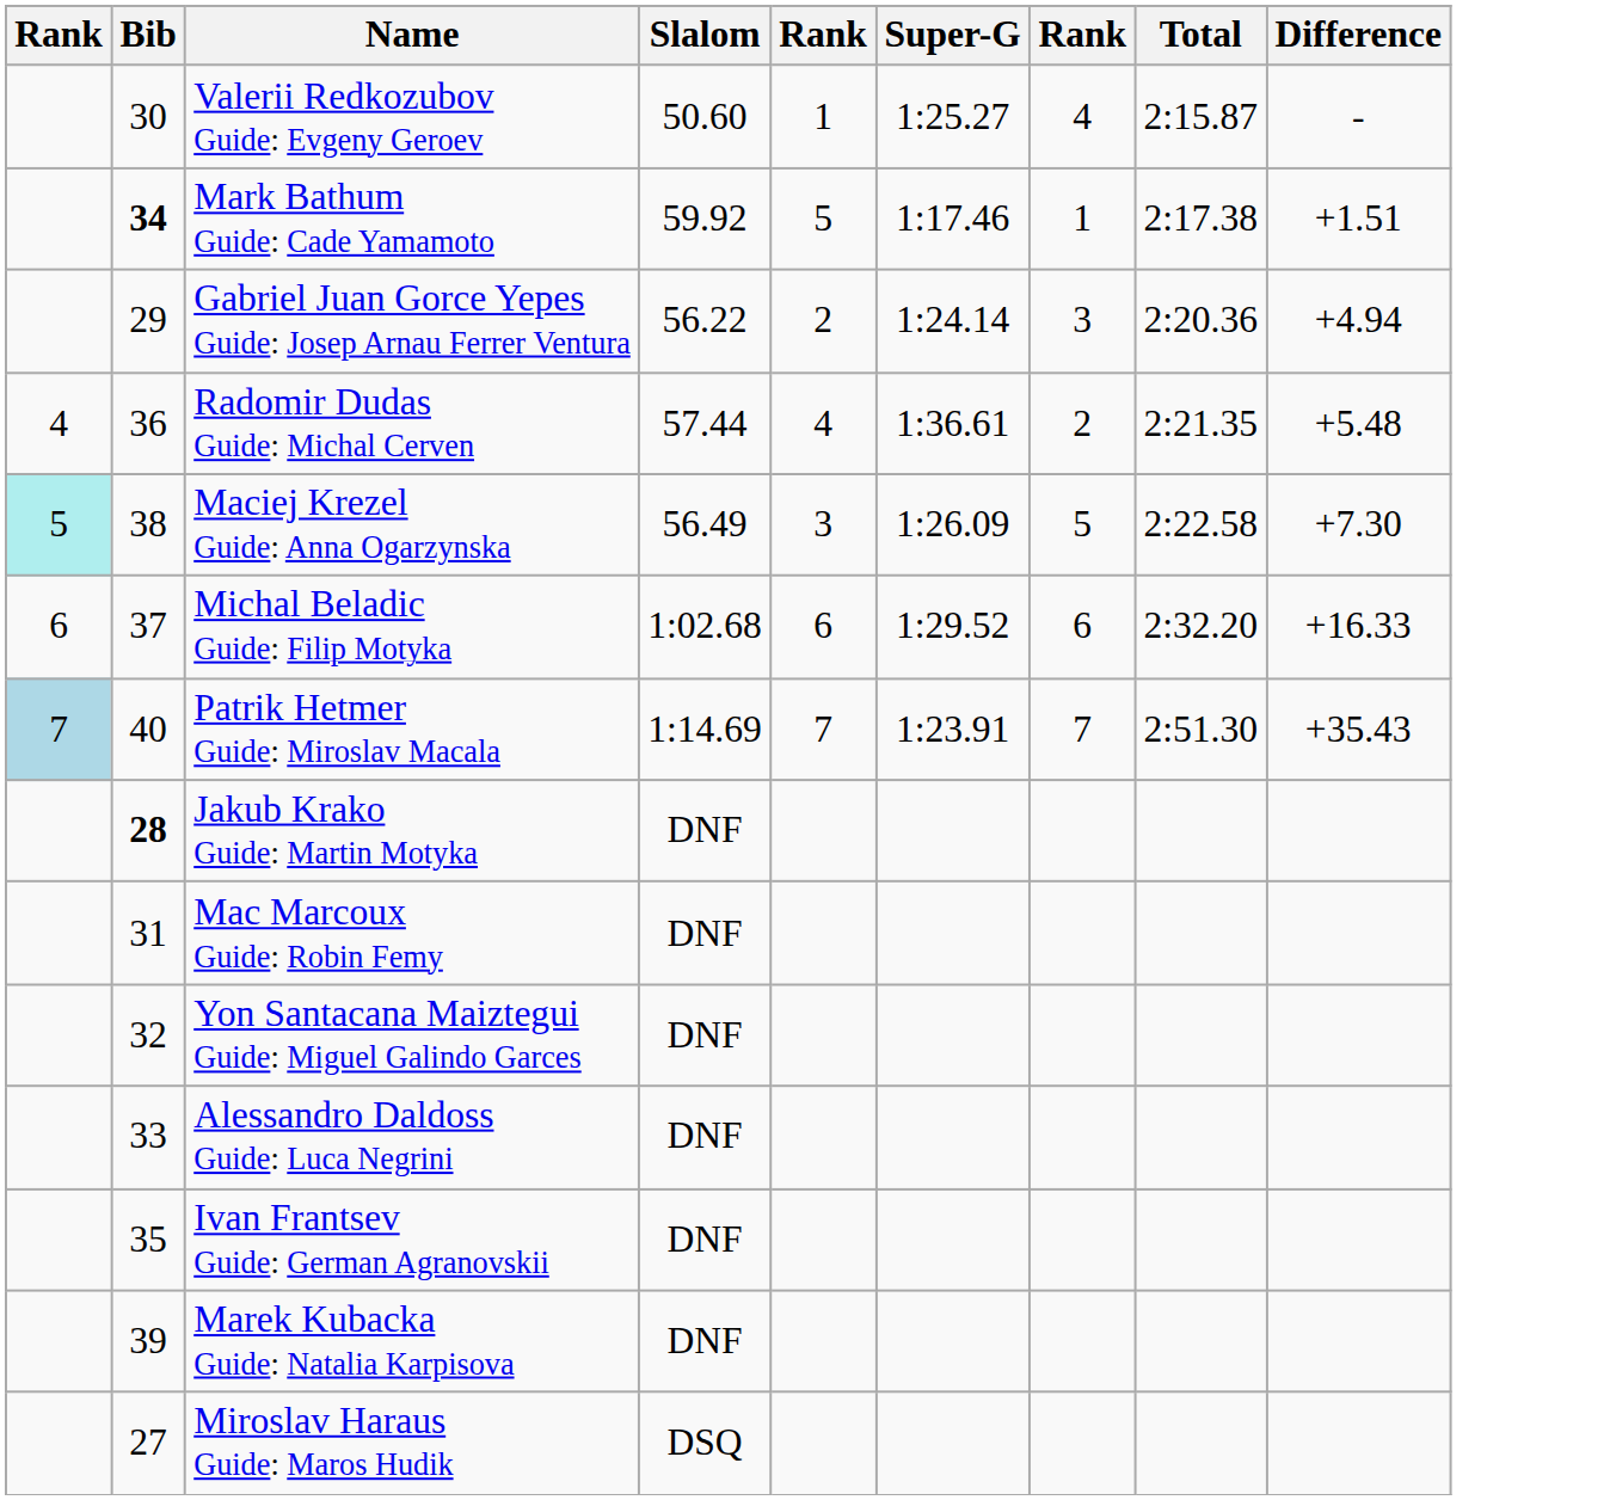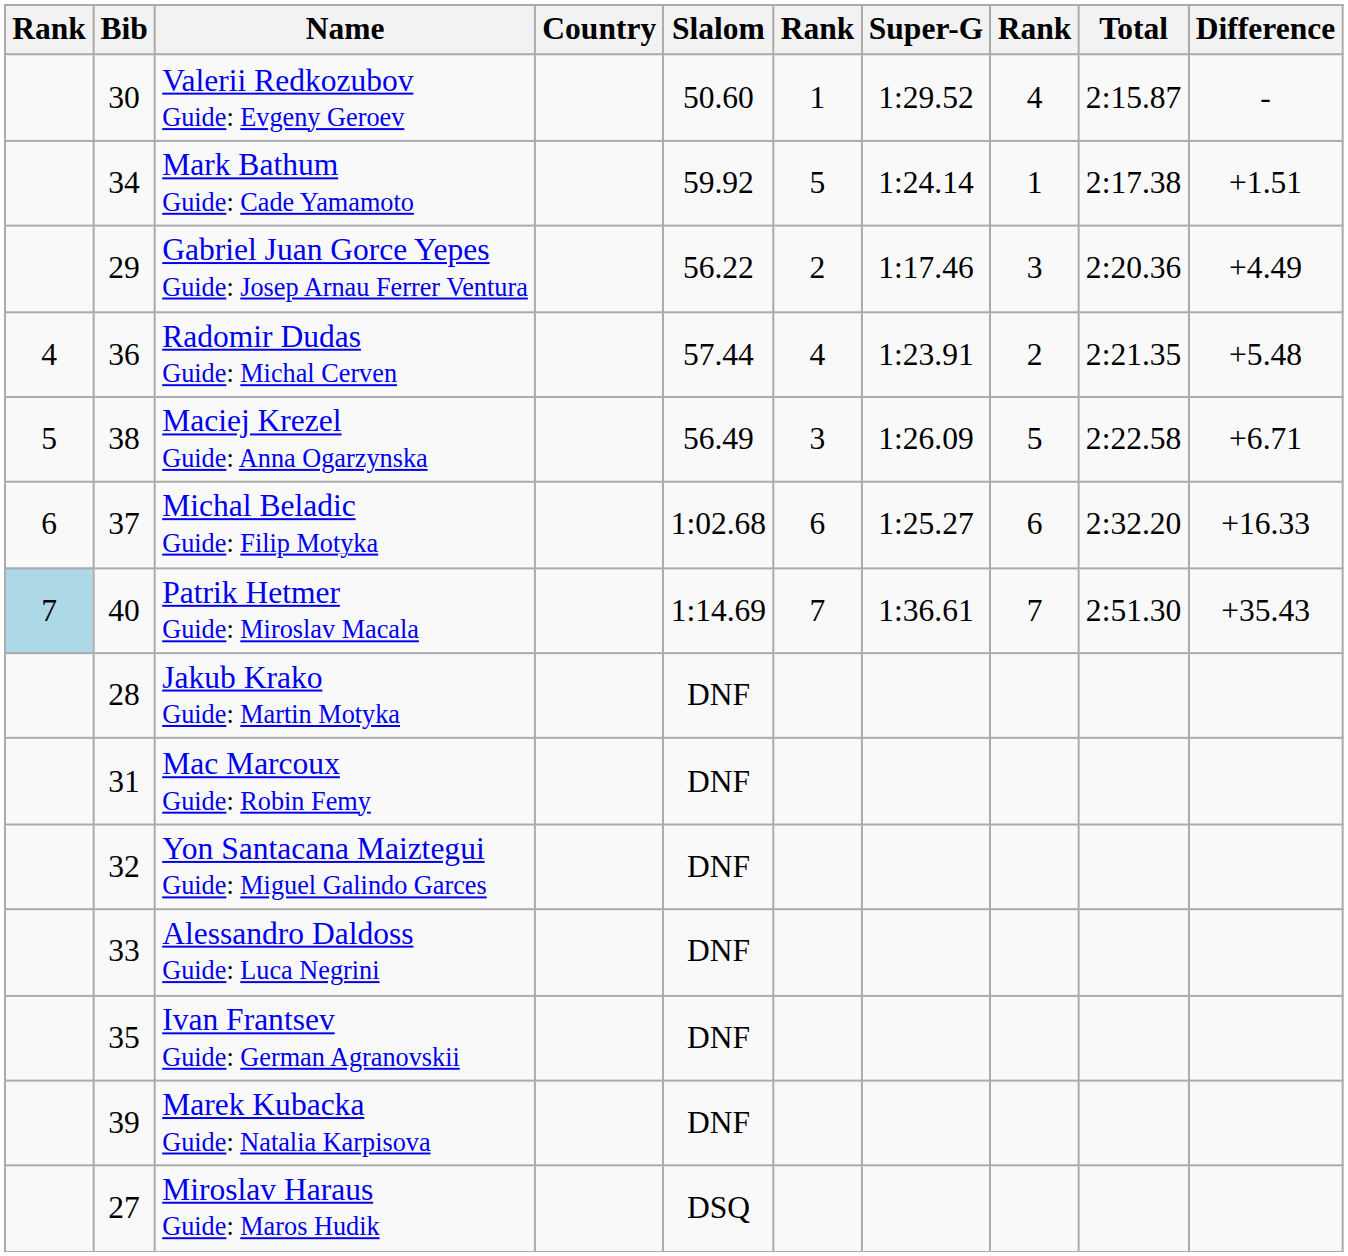+ column: Country
Valerii Redkozubov Guide: Evgeny Geroev | Super-G: 1:25.27 -> 1:29.52
Mark Bathum Guide: Cade Yamamoto | Bib: bold -> normal
Mark Bathum Guide: Cade Yamamoto | Super-G: 1:17.46 -> 1:24.14
Gabriel Juan Gorce Yepes Guide: Josep Arnau Ferrer Ventura | Super-G: 1:24.14 -> 1:17.46
Gabriel Juan Gorce Yepes Guide: Josep Arnau Ferrer Ventura | Difference: +4.94 -> +4.49
Radomir Dudas Guide: Michal Cerven | Super-G: 1:36.61 -> 1:23.91
Maciej Krezel Guide: Anna Ogarzynska | column 1: paleturquoise background -> no background
Maciej Krezel Guide: Anna Ogarzynska | Difference: +7.30 -> +6.71
Michal Beladic Guide: Filip Motyka | Super-G: 1:29.52 -> 1:25.27
Patrik Hetmer Guide: Miroslav Macala | Super-G: 1:23.91 -> 1:36.61
Jakub Krako Guide: Martin Motyka | Bib: bold -> normal
